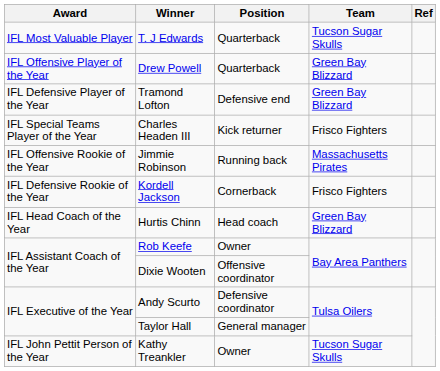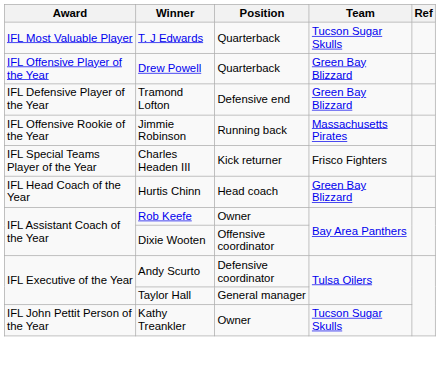rows swapped: Charles Headen III <-> Jimmie Robinson
- row: IFL Defensive Rookie of the Year | Kordell Jackson | Cornerback | Frisco Fighters
